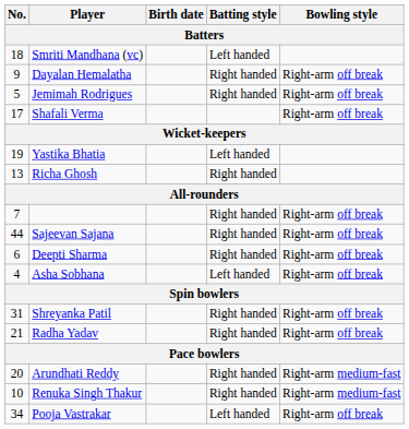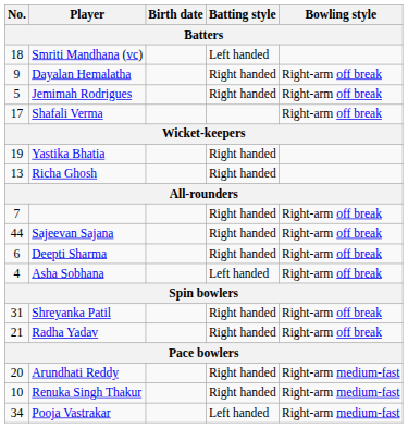Yastika Bhatia | Batting style: Left handed -> Right handed
Pooja Vastrakar | Bowling style: Right-arm off break -> Right-arm medium-fast
